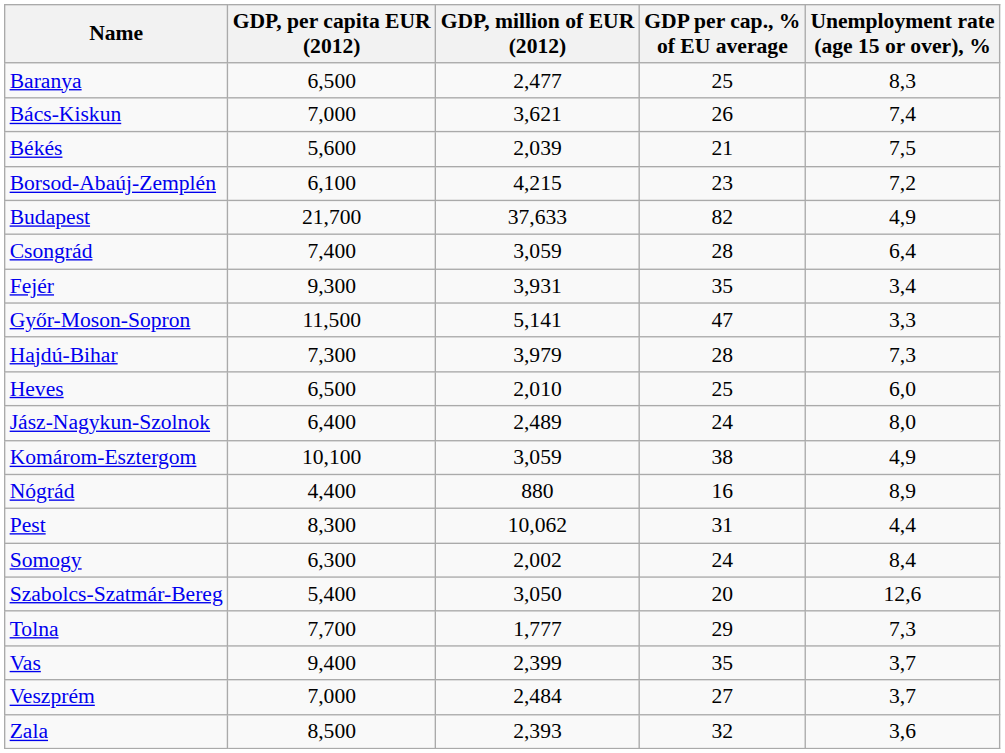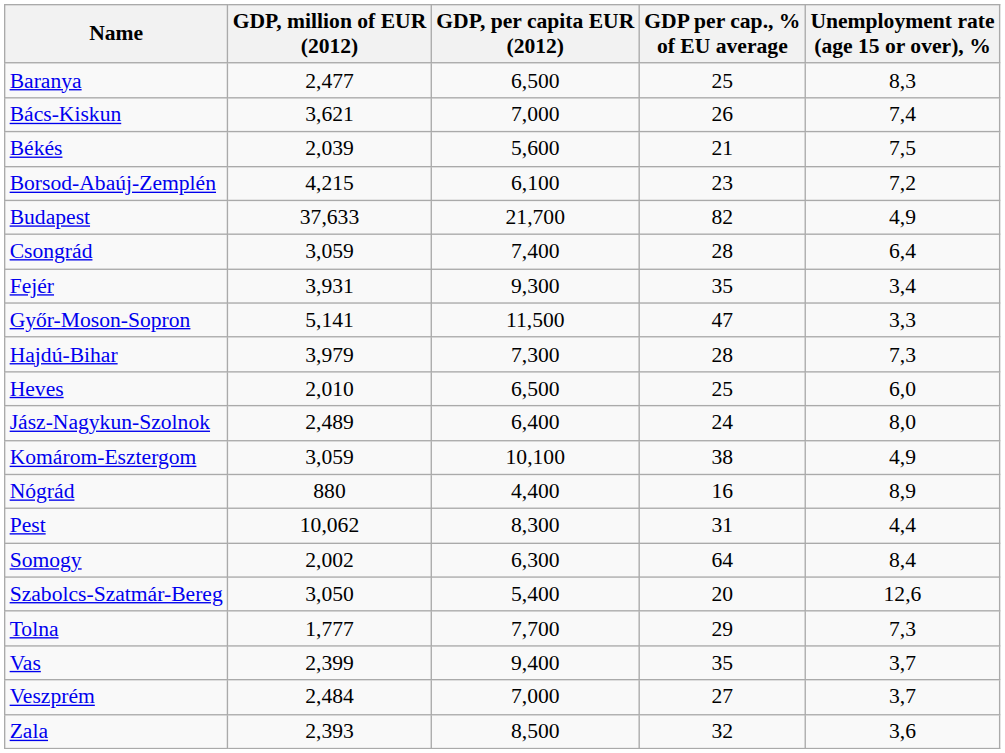columns swapped: GDP, million of EUR (2012) <-> GDP, per capita EUR (2012)
Somogy | GDP per cap., % of EU average: 24 -> 64
